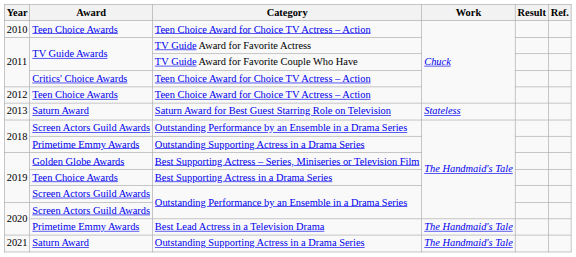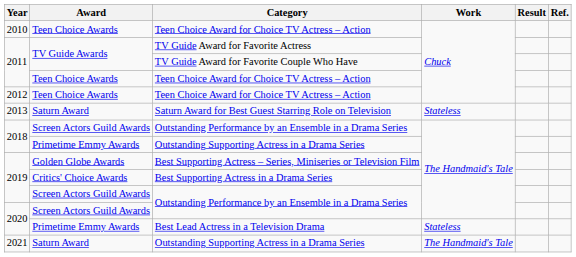2011 / Teen Choice Award for Choice TV Actress – Action | Award: Critics' Choice Awards -> Teen Choice Awards
Best Supporting Actress in a Drama Series | Award: Teen Choice Awards -> Critics' Choice Awards
Best Lead Actress in a Television Drama | Work: The Handmaid's Tale -> Stateless
